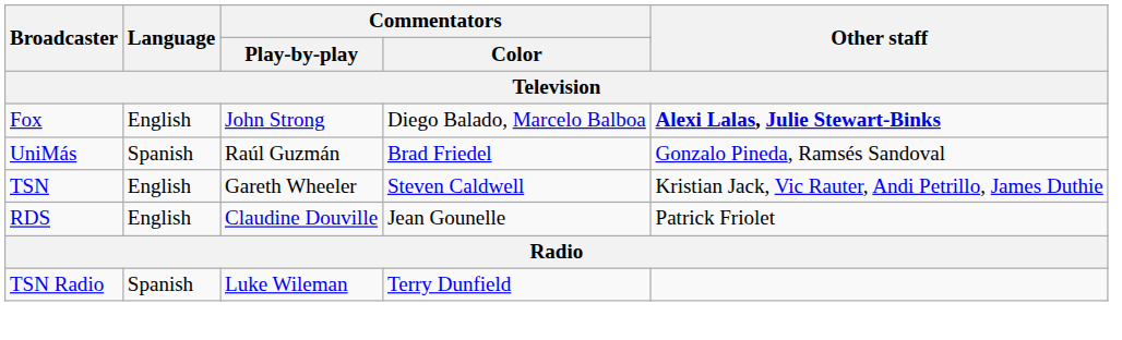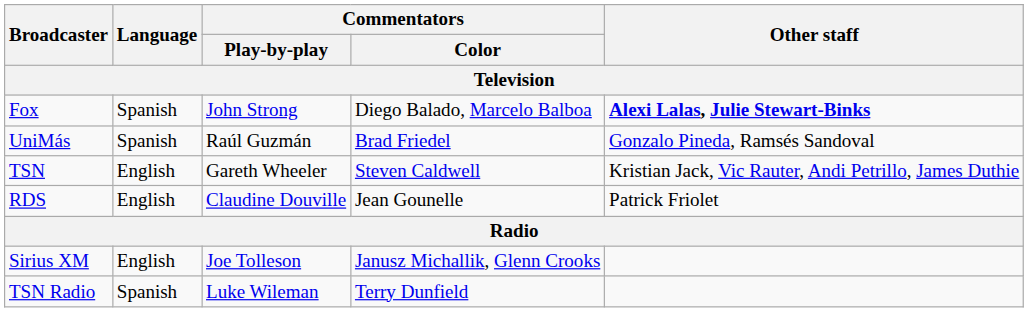Fox | Language: English -> Spanish
+ row: Sirius XM | English | Joe Tolleson | Janusz Michallik, Glenn Crooks
